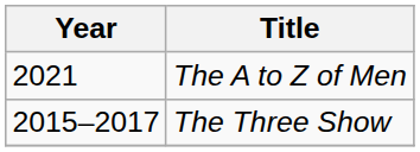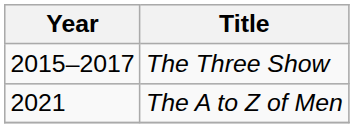rows swapped: The Three Show <-> The A to Z of Men
